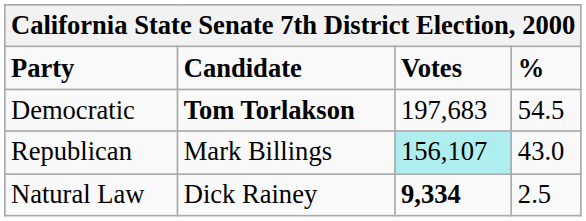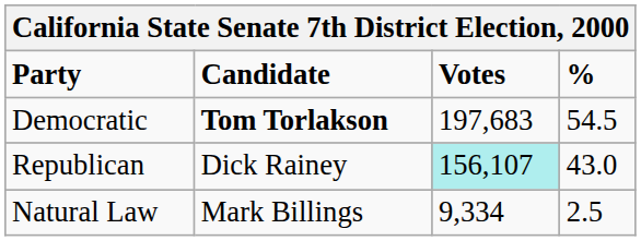Republican | Candidate: Mark Billings -> Dick Rainey
Natural Law | Candidate: Dick Rainey -> Mark Billings
Natural Law | Votes: bold -> normal
